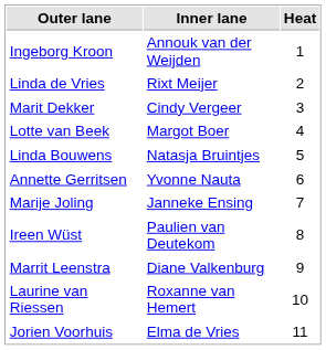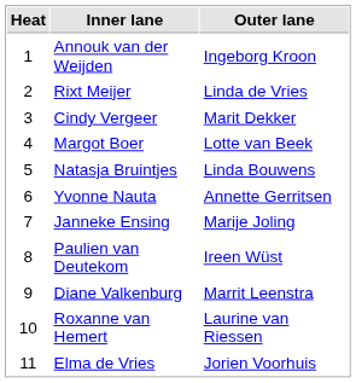columns swapped: Heat <-> Outer lane
